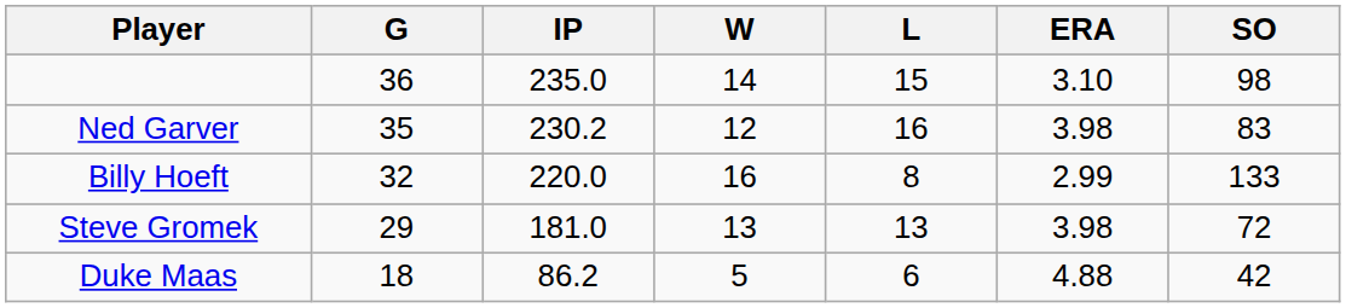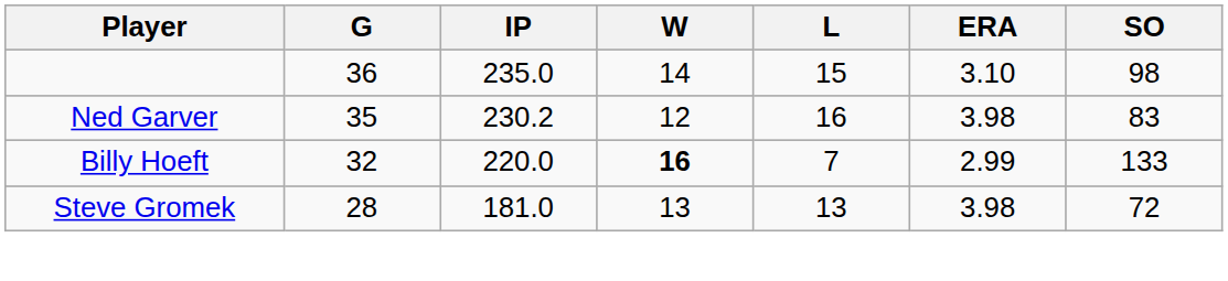Billy Hoeft | W: normal -> bold
Billy Hoeft | L: 8 -> 7
Steve Gromek | G: 29 -> 28
- row: Duke Maas | 18 | 86.2 | 5 | 6 | 4.88 | 42
